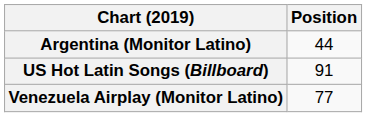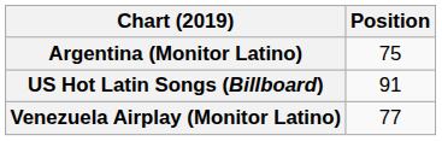Argentina (Monitor Latino) | Position: 44 -> 75
